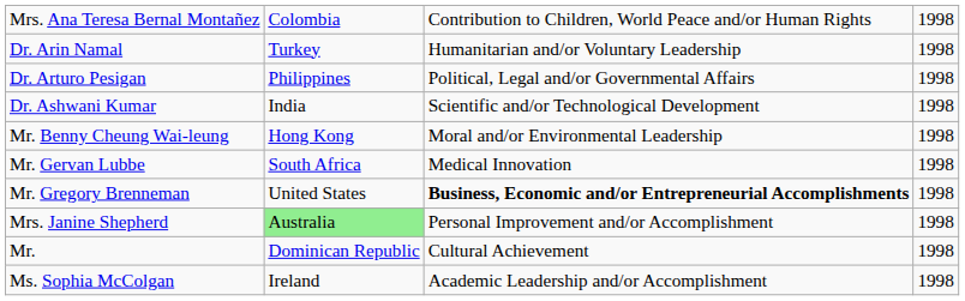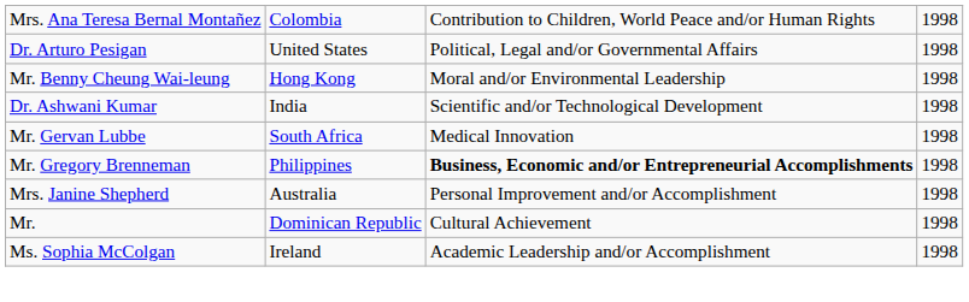- row: Dr. Arin Namal | Turkey | Humanitarian and/or Voluntary Leadership | 1998
Dr. Arturo Pesigan | column 2: Philippines -> United States
rows swapped: Dr. Ashwani Kumar <-> Mr. Benny Cheung Wai-leung
Mr. Gregory Brenneman | column 2: United States -> Philippines
Mrs. Janine Shepherd | column 2: lightgreen background -> no background
